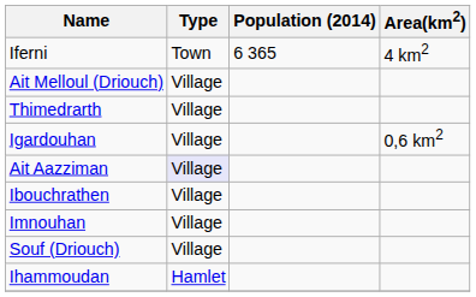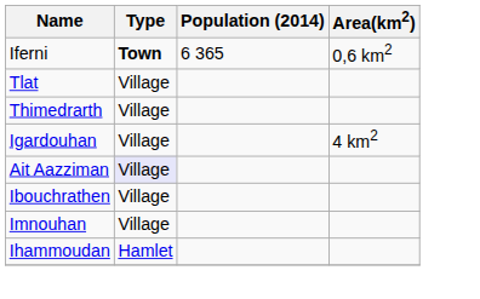Iferni | Type: normal -> bold
Iferni | Area(km2): 4 km2 -> 0,6 km2
+ row: Tlat | Village
- row: Ait Melloul (Driouch) | Village
Igardouhan | Area(km2): 0,6 km2 -> 4 km2
- row: Souf (Driouch) | Village
